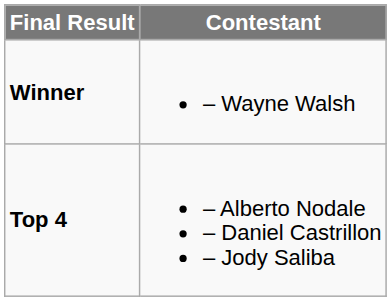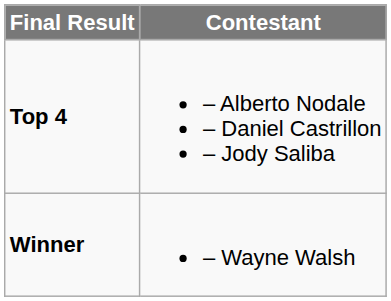rows swapped: Winner <-> Top 4
